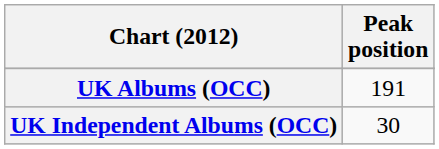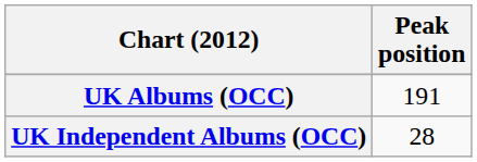UK Independent Albums (OCC) | Peak position: 30 -> 28
